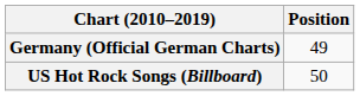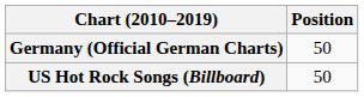Germany (Official German Charts) | Position: 49 -> 50
